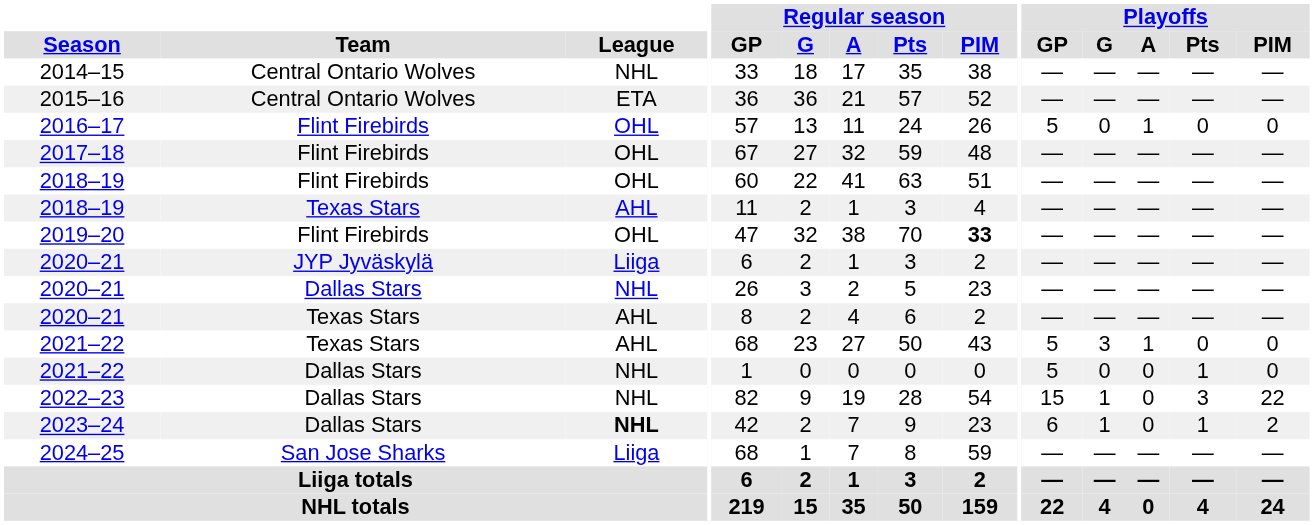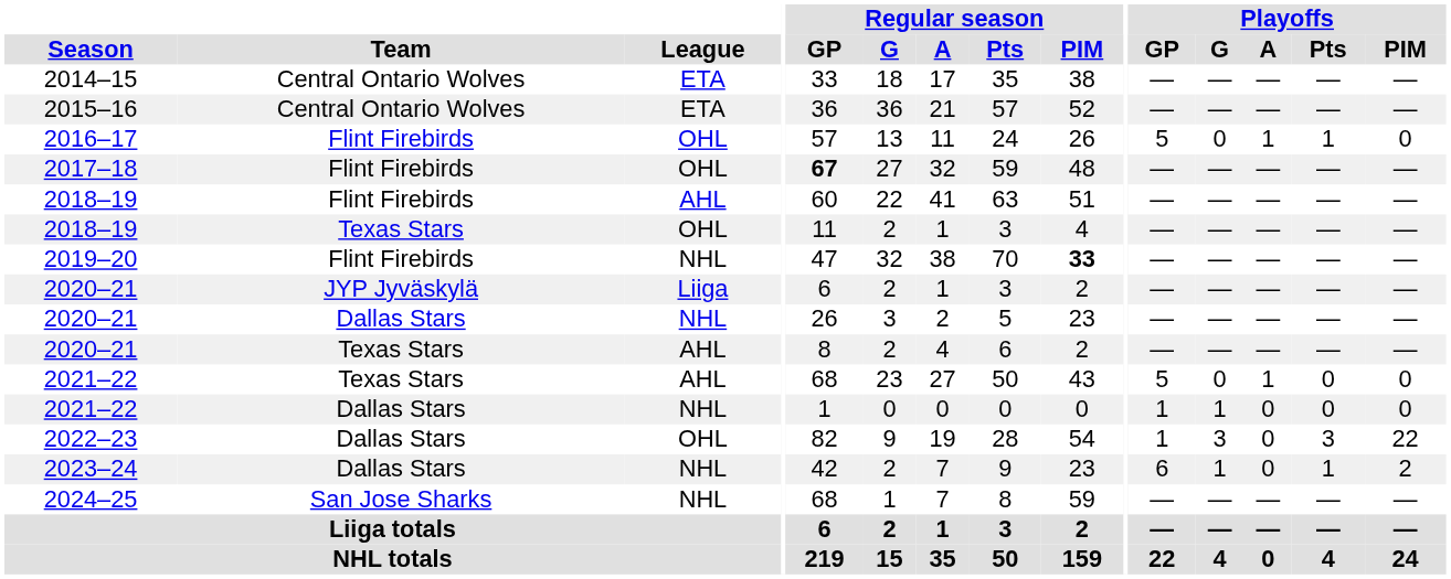2014–15 | League: NHL -> ETA
2016–17 | Playoffs / Pts: 0 -> 1
2017–18 | Regular season / GP: normal -> bold
2018–19 / Flint Firebirds | League: OHL -> AHL
2018–19 / Texas Stars | League: AHL -> OHL
2019–20 | League: OHL -> NHL
2021–22 / Texas Stars | Playoffs / G: 3 -> 0
2021–22 / Dallas Stars | Playoffs / GP: 5 -> 1
2021–22 / Dallas Stars | Playoffs / G: 0 -> 1
2021–22 / Dallas Stars | Playoffs / Pts: 1 -> 0
2022–23 | League: NHL -> OHL
2022–23 | Playoffs / GP: 15 -> 1
2022–23 | Playoffs / G: 1 -> 3
2023–24 | League: bold -> normal
2024–25 | League: Liiga -> NHL
